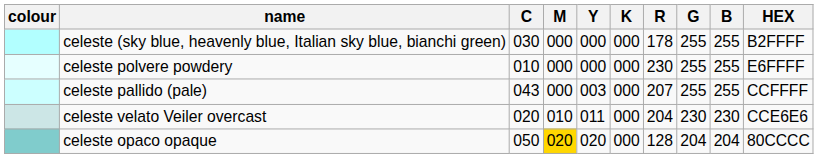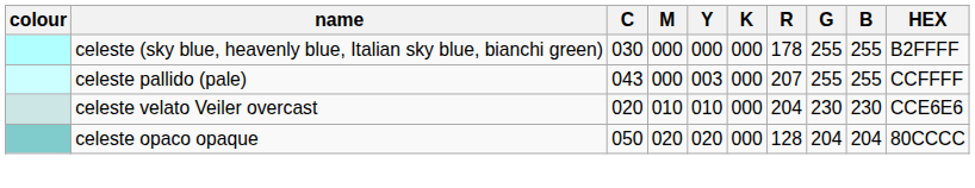- row: celeste polvere powdery | 010 | 000 | 000 | 000 | 230 | 255 | 255 | E6FFFF
celeste velato Veiler overcast | Y: 011 -> 010
celeste opaco opaque | M: gold background -> no background
